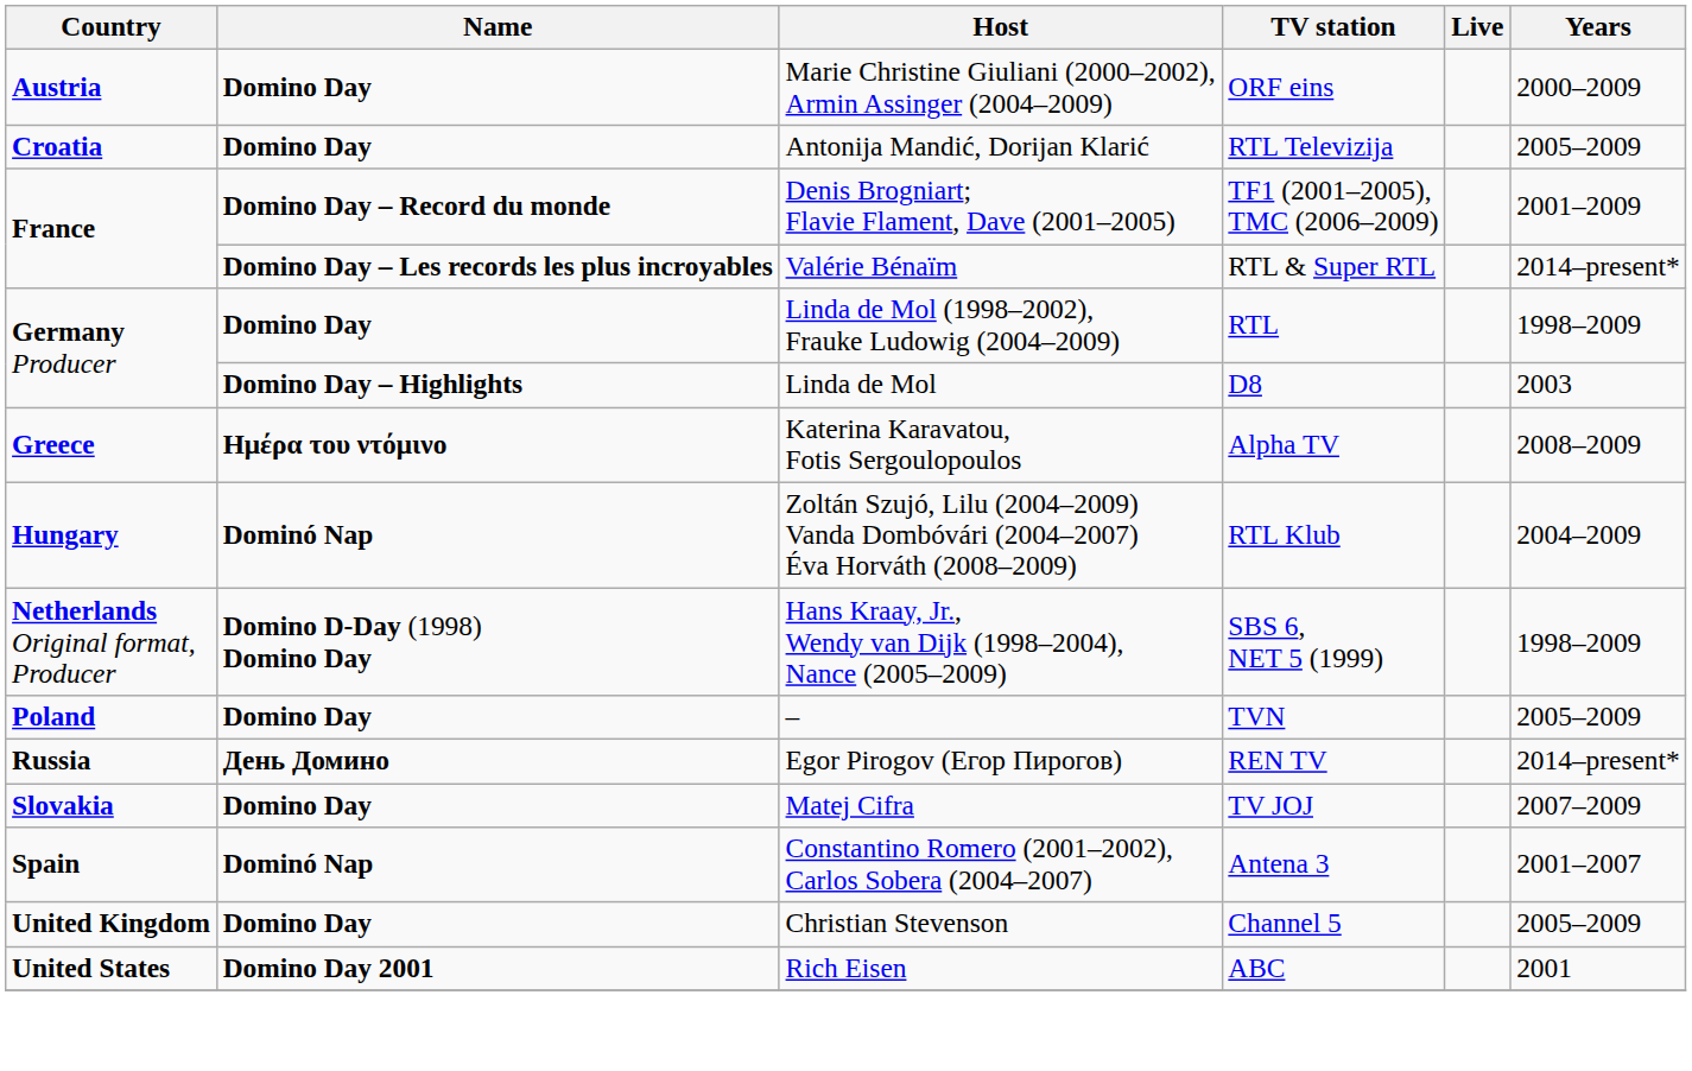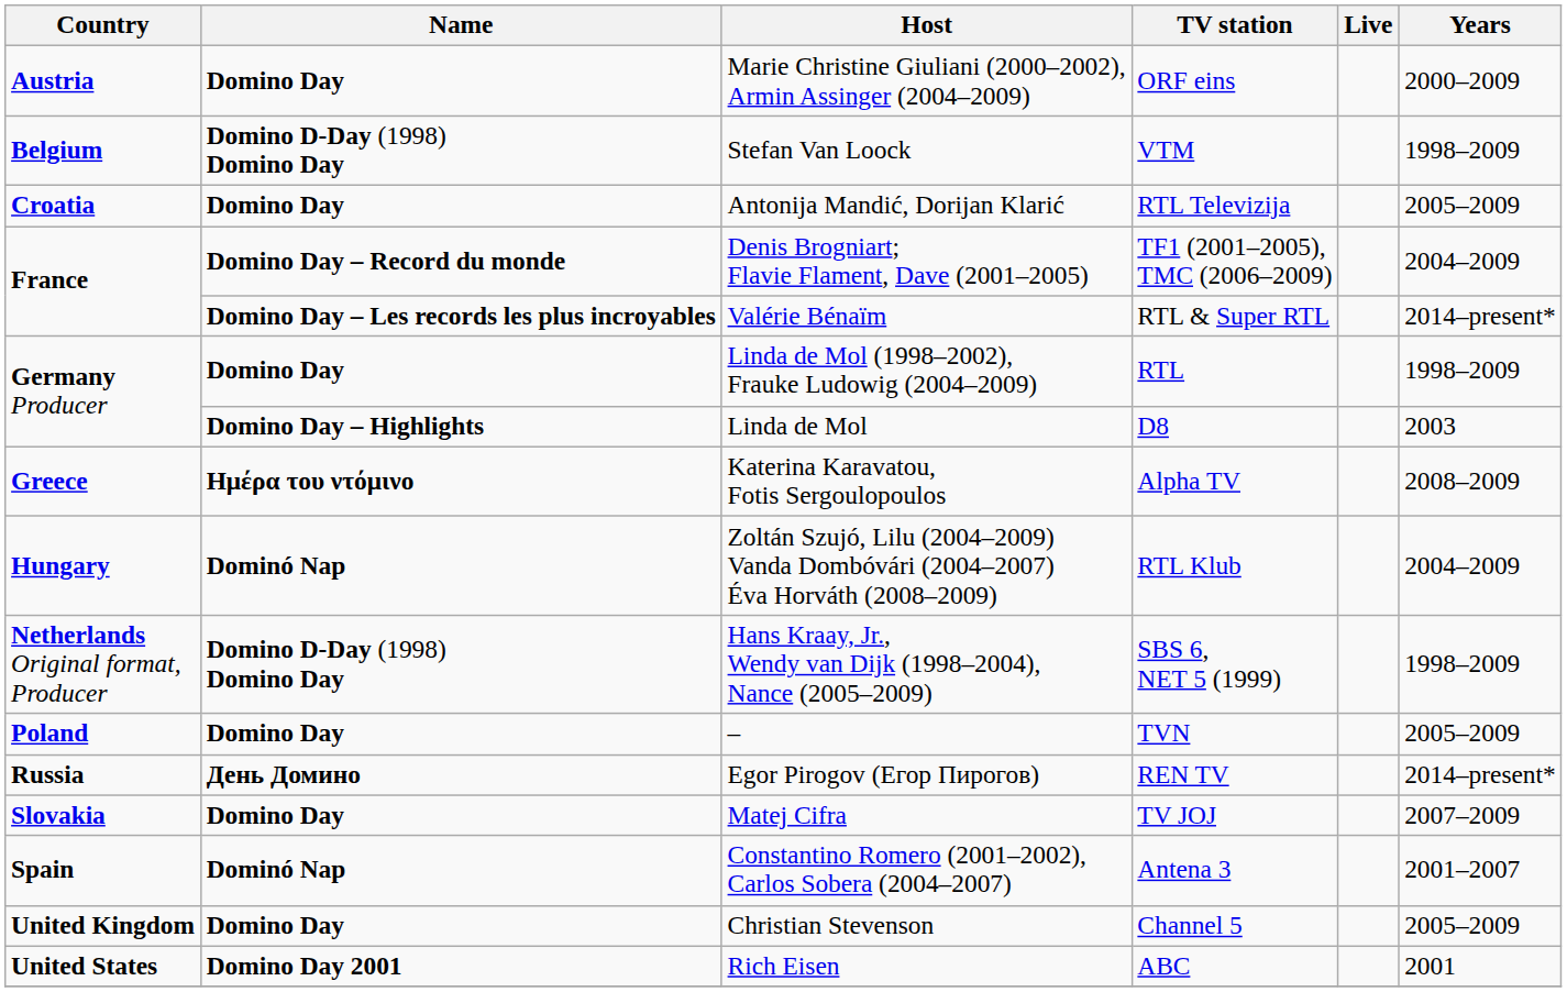+ row: Belgium | Domino D-Day (1998) Domino Day | Stefan Van Loock | VTM | 1998–2009
Denis Brogniart; Flavie Flament, Dave (2001–2005) | Years: 2001–2009 -> 2004–2009
